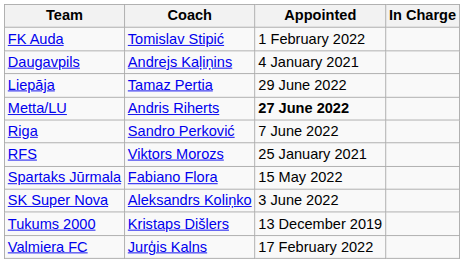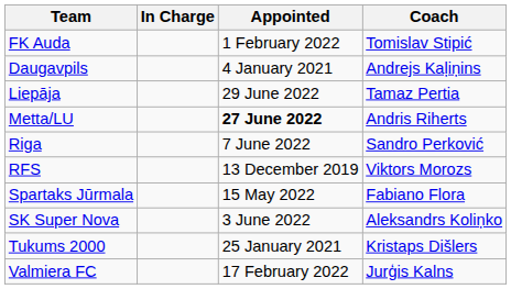columns swapped: Coach <-> In Charge
RFS | Appointed: 25 January 2021 -> 13 December 2019
Tukums 2000 | Appointed: 13 December 2019 -> 25 January 2021
